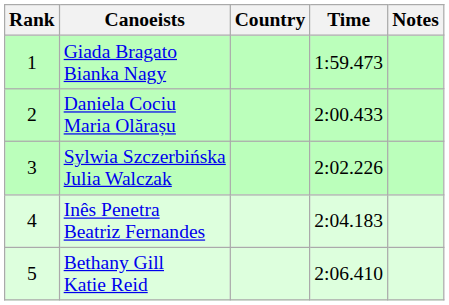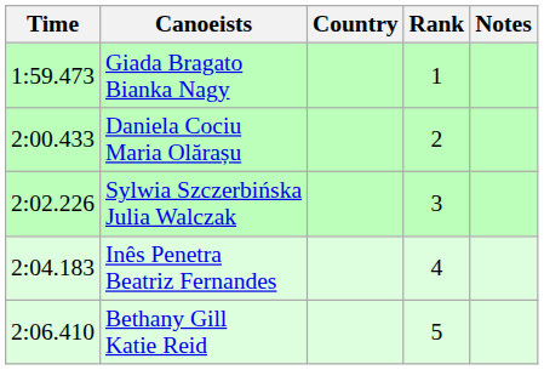columns swapped: Rank <-> Time
